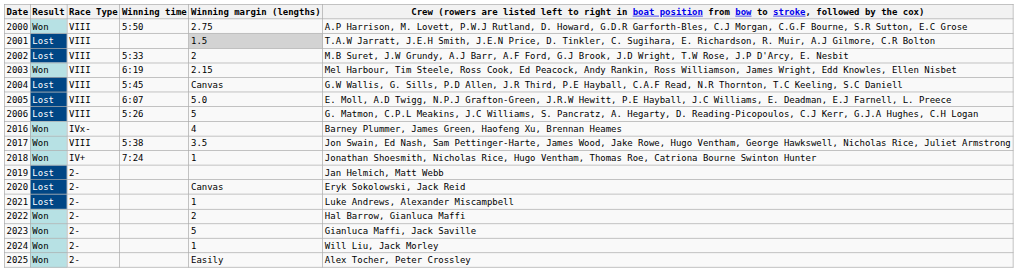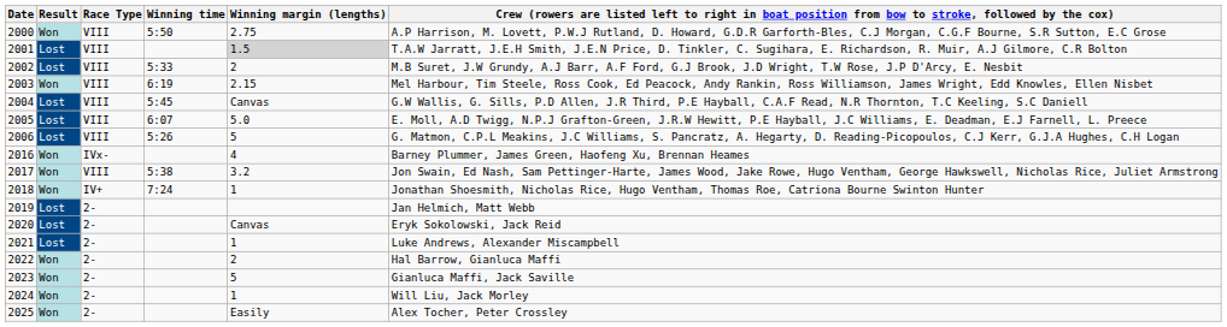2017 | Winning margin (lengths): 3.5 -> 3.2
